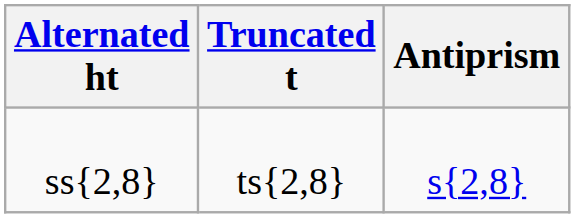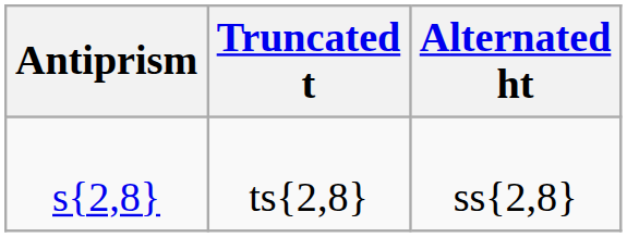columns swapped: Antiprism <-> Alternated ht
